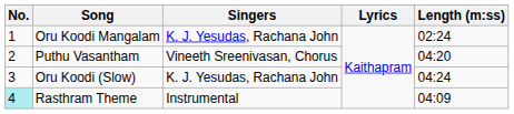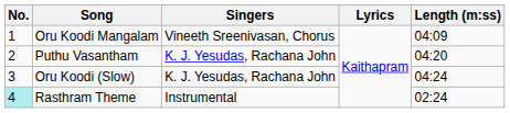Oru Koodi Mangalam | Singers: K. J. Yesudas, Rachana John -> Vineeth Sreenivasan, Chorus
Oru Koodi Mangalam | Length (m:ss): 02:24 -> 04:09
Puthu Vasantham | Singers: Vineeth Sreenivasan, Chorus -> K. J. Yesudas, Rachana John
Rasthram Theme | Length (m:ss): 04:09 -> 02:24
